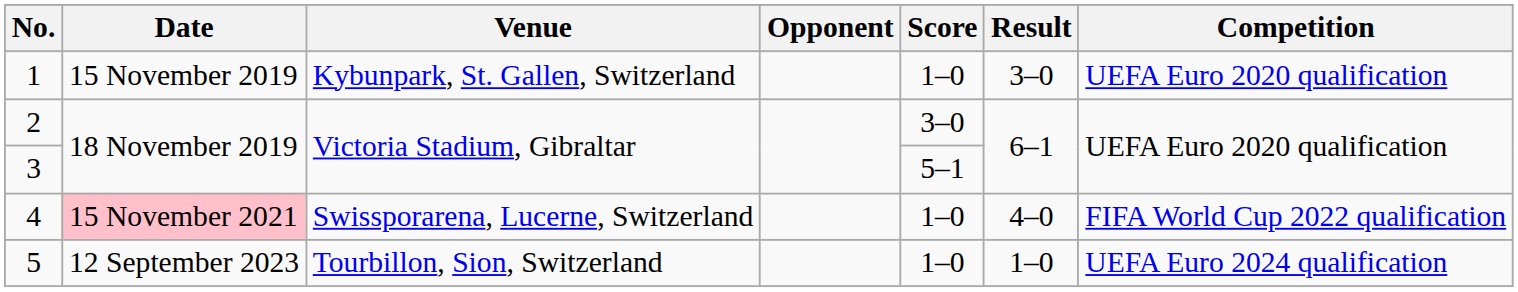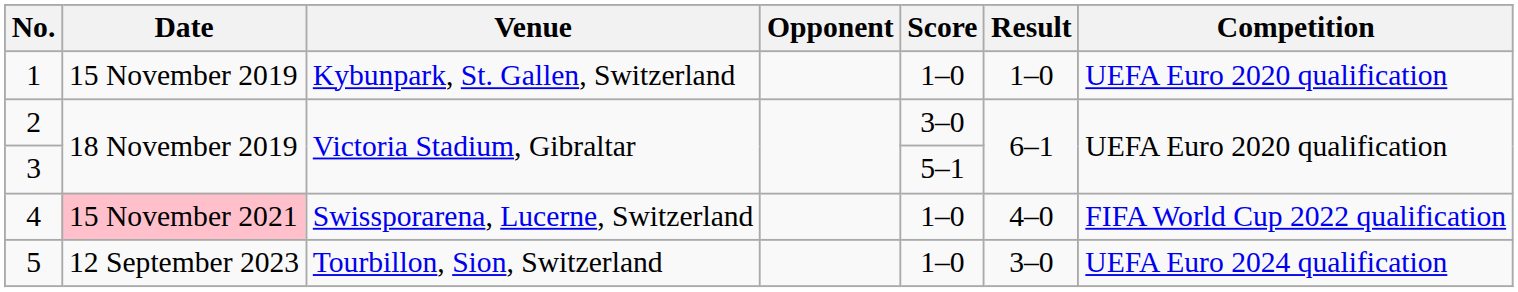1 | Result: 3–0 -> 1–0
5 | Result: 1–0 -> 3–0
